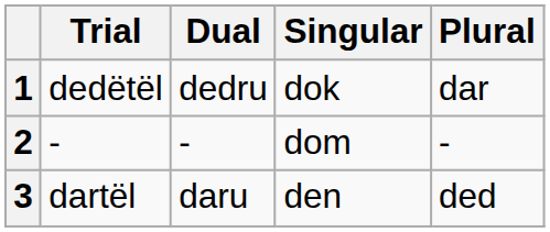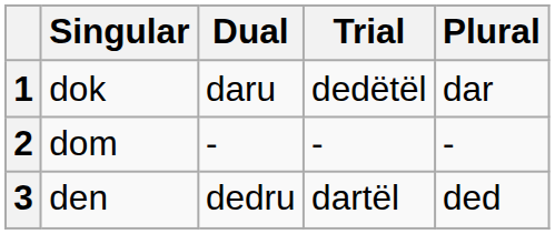columns swapped: Singular <-> Trial
1 | Dual: dedru -> daru
3 | Dual: daru -> dedru
